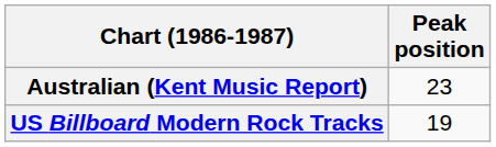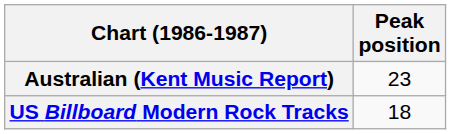US Billboard Modern Rock Tracks | Peak position: 19 -> 18
